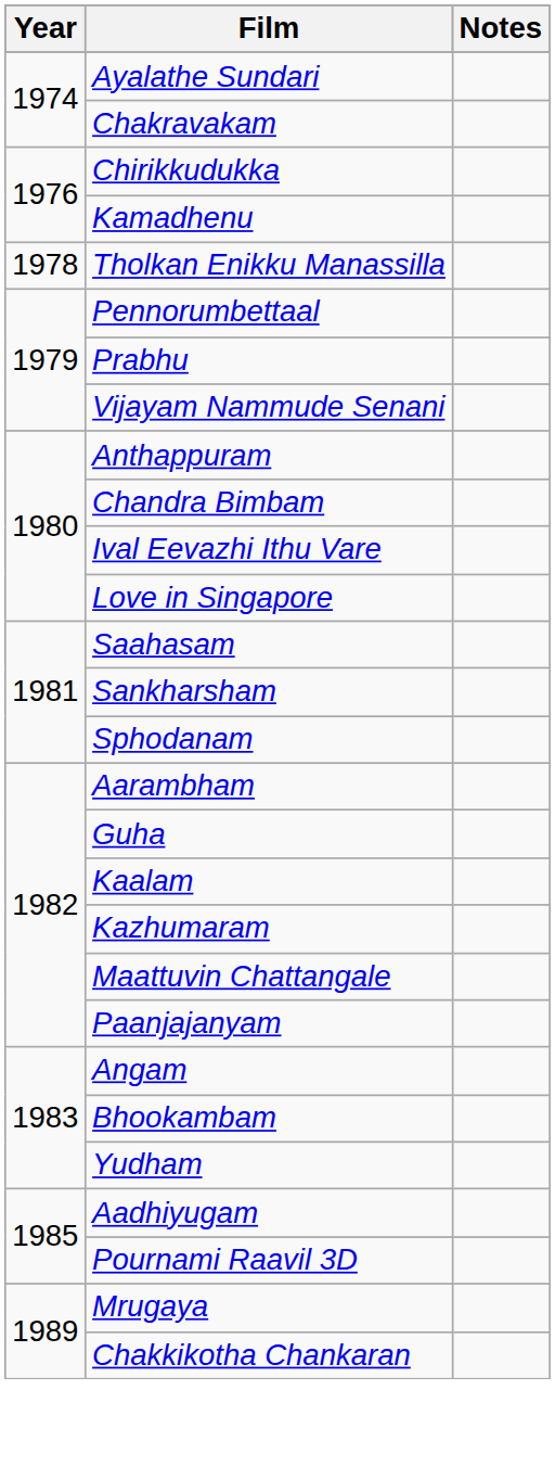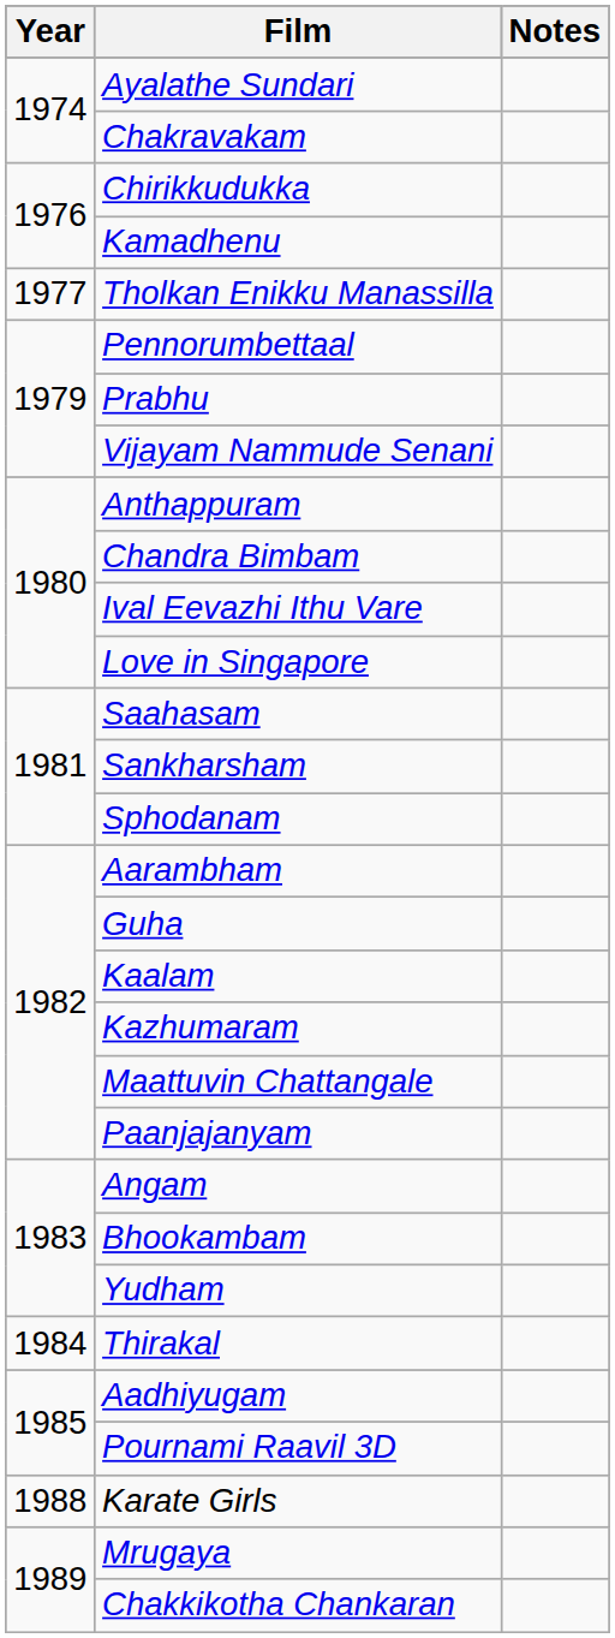Tholkan Enikku Manassilla | Year: 1978 -> 1977
+ row: 1984 | Thirakal
+ row: 1988 | Karate Girls
